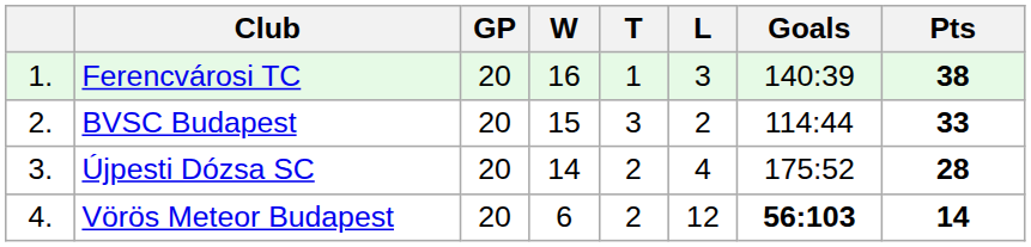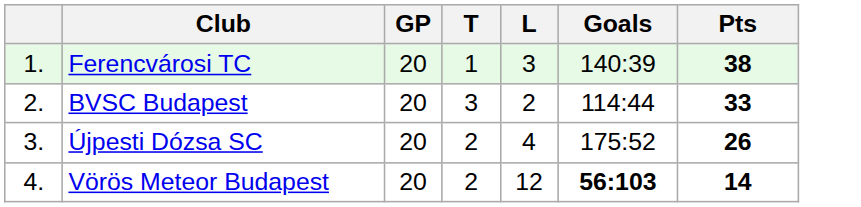- column: W | 16 | 15 | 14 | 6
Újpesti Dózsa SC | Pts: 28 -> 26
